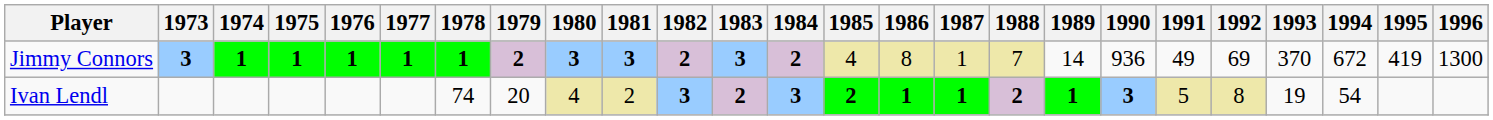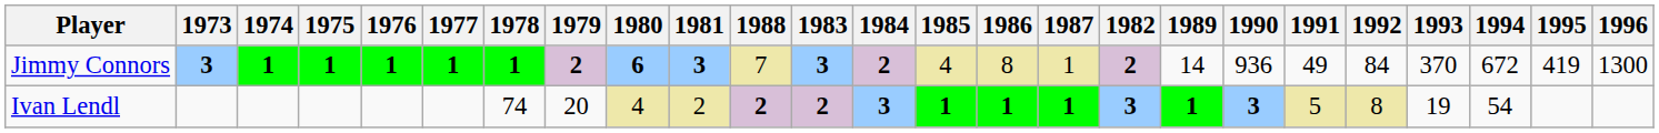columns swapped: 1982 <-> 1988
Jimmy Connors | 1980: 3 -> 6
Jimmy Connors | 1992: 69 -> 84
Ivan Lendl | 1985: 2 -> 1
